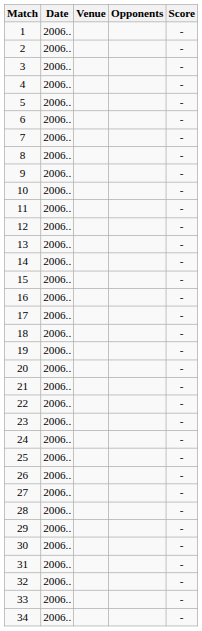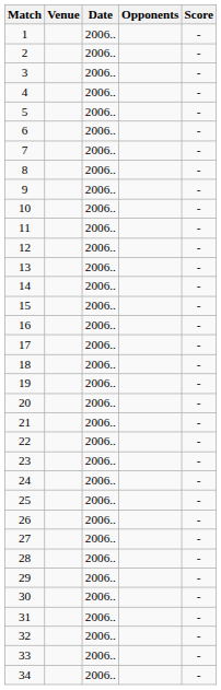columns swapped: Date <-> Venue
